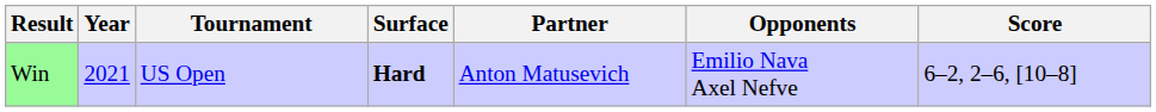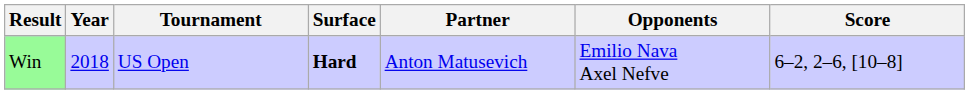Win | Year: 2021 -> 2018
